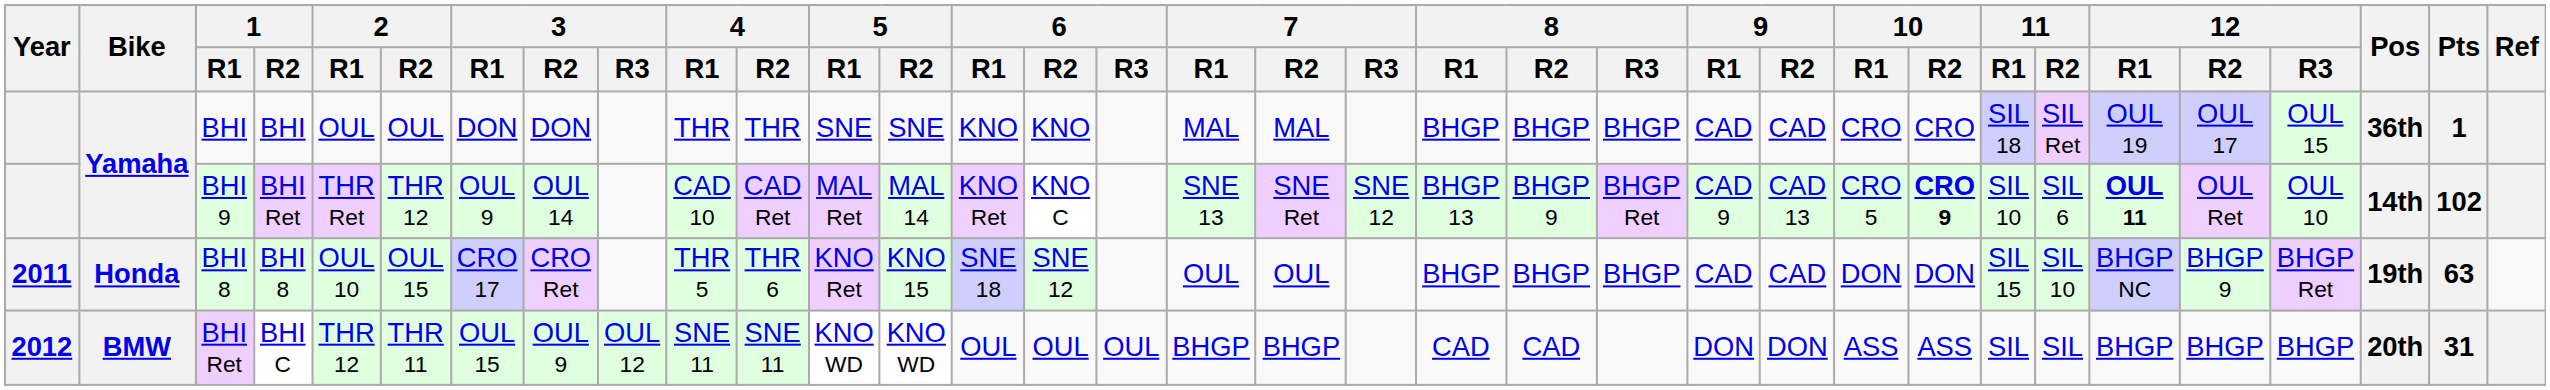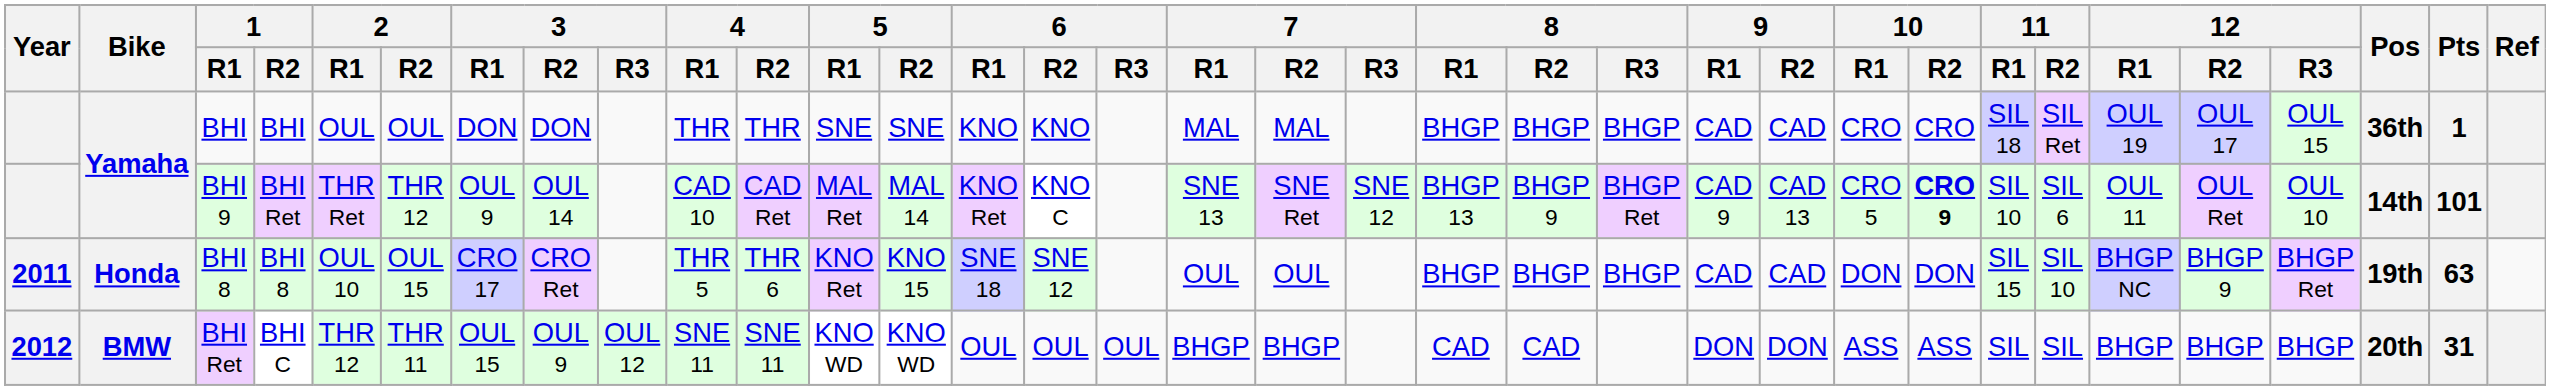BHI 9 | 12 / R1: bold -> normal
BHI 9 | Pts: 102 -> 101
